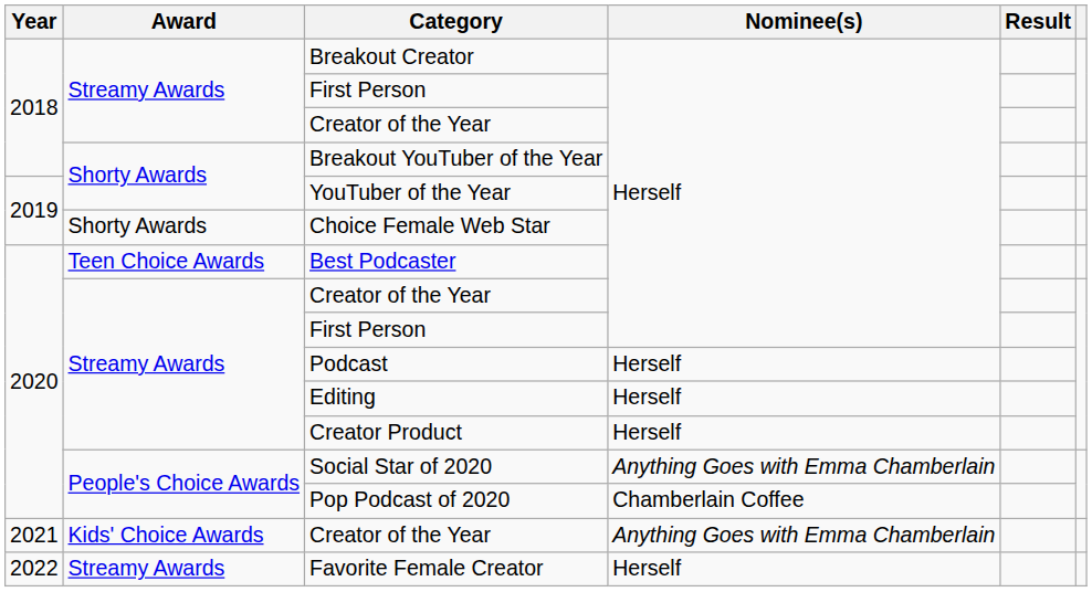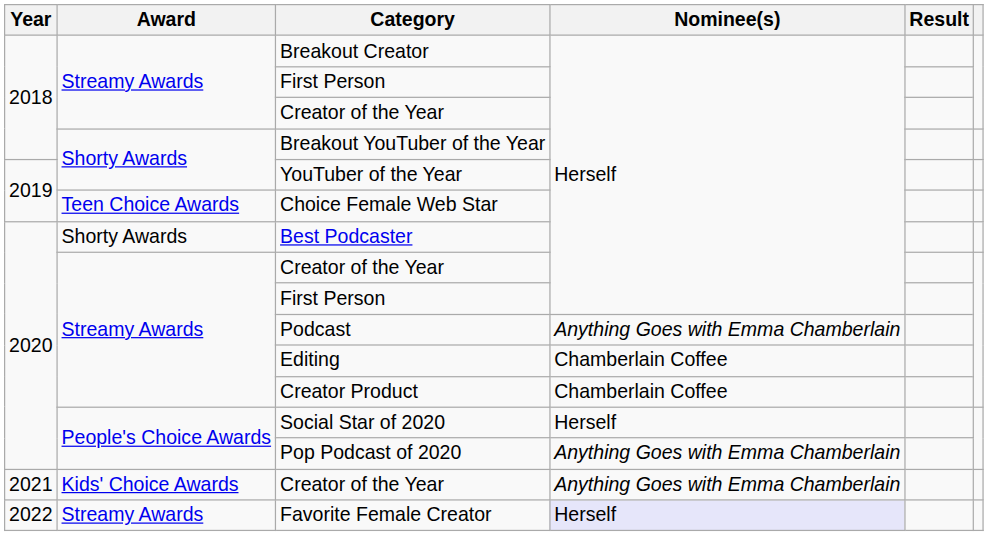Choice Female Web Star | Award: Shorty Awards -> Teen Choice Awards
Best Podcaster | Award: Teen Choice Awards -> Shorty Awards
Podcast | Nominee(s): Herself -> Anything Goes with Emma Chamberlain
Editing | Nominee(s): Herself -> Chamberlain Coffee
Creator Product | Nominee(s): Herself -> Chamberlain Coffee
Social Star of 2020 | Nominee(s): Anything Goes with Emma Chamberlain -> Herself
Pop Podcast of 2020 | Nominee(s): Chamberlain Coffee -> Anything Goes with Emma Chamberlain
Favorite Female Creator | Nominee(s): no background -> lavender background
